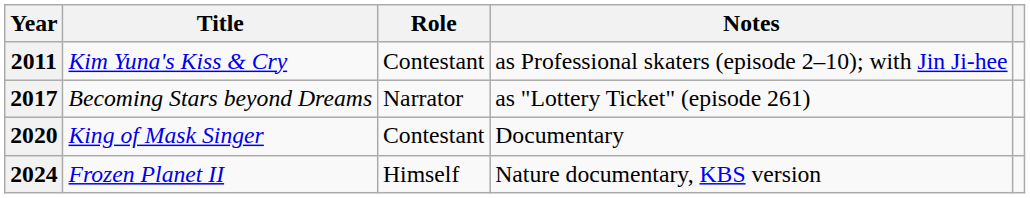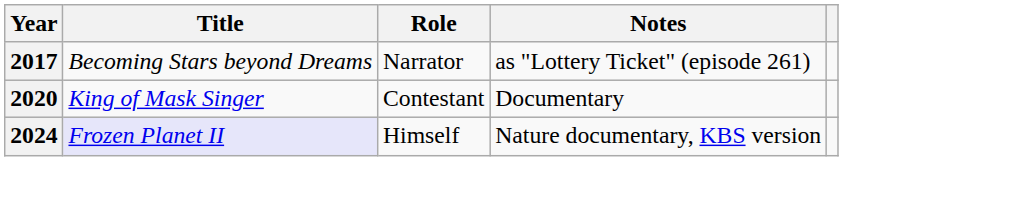- row: 2011 | Kim Yuna's Kiss & Cry | Contestant | as Professional skaters (episode 2–10); with Jin Ji-hee
2024 | Title: no background -> lavender background
